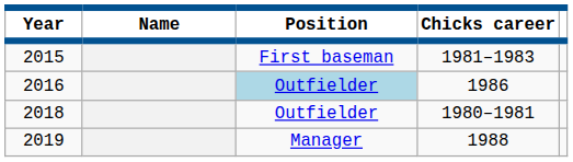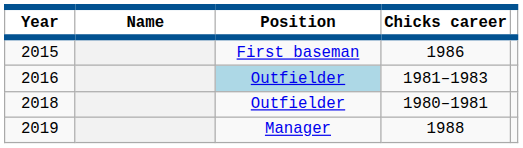2015 | Chicks career: 1981–1983 -> 1986
2016 | Chicks career: 1986 -> 1981–1983
